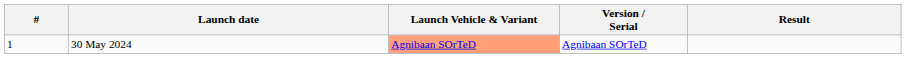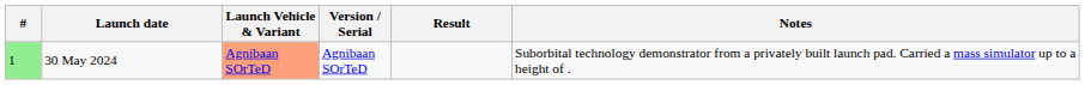+ column: Notes | Suborbital technology demonstrator from a privately built launch pad. Carried a mass simulator up to a height of .
30 May 2024 | #: no background -> lightgreen background
